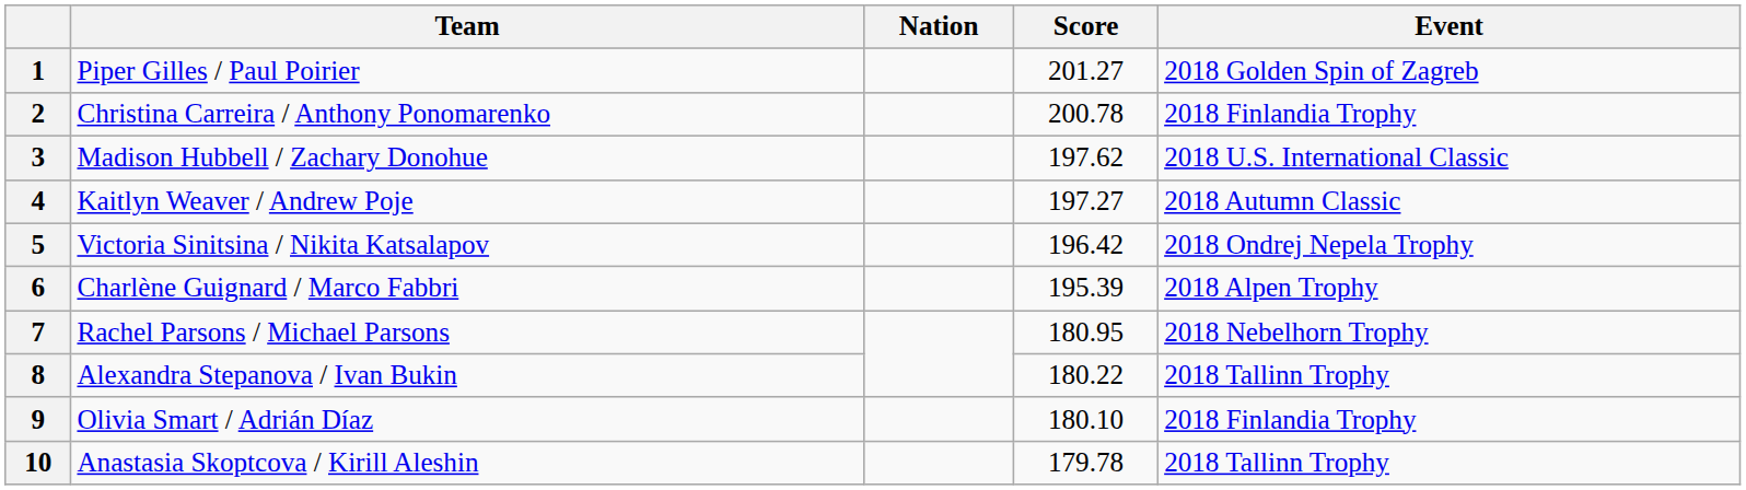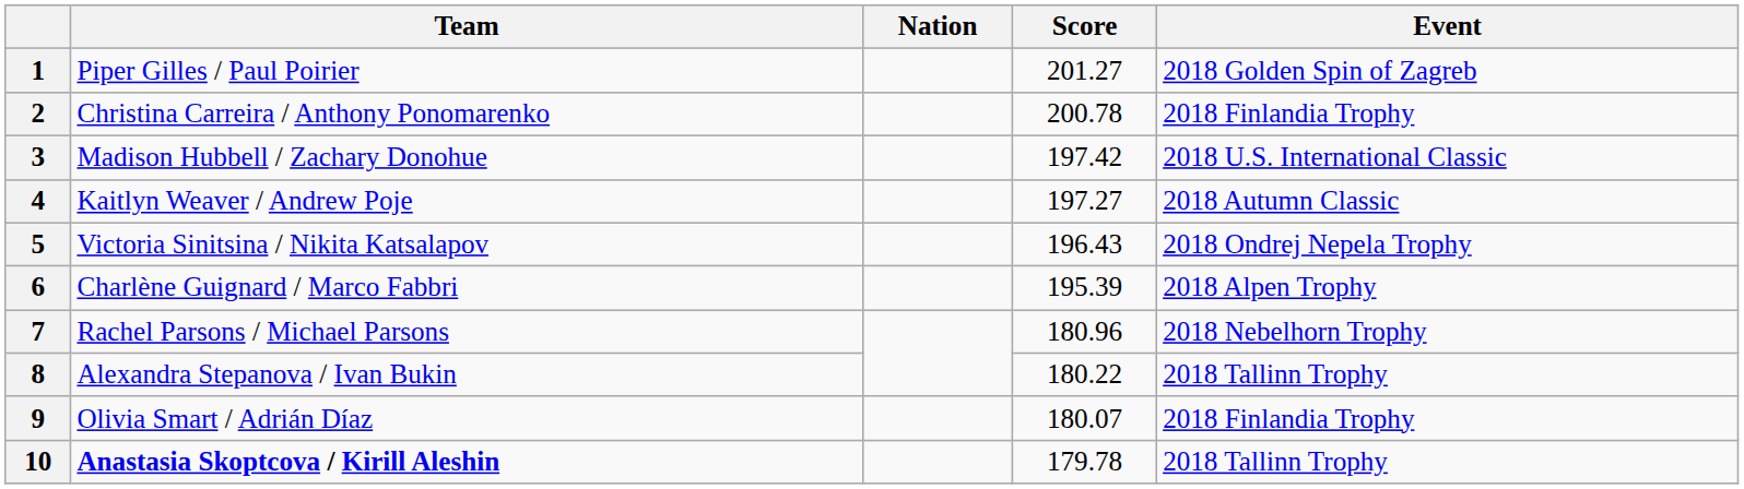3 | Score: 197.62 -> 197.42
5 | Score: 196.42 -> 196.43
7 | Score: 180.95 -> 180.96
9 | Score: 180.10 -> 180.07
10 | Team: normal -> bold
